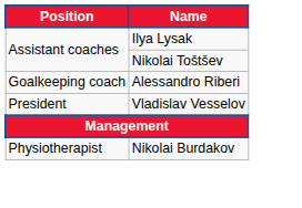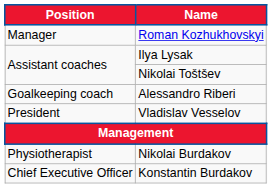+ row: Manager | Roman Kozhukhovskyi
+ row: Chief Executive Officer | Konstantin Burdakov
